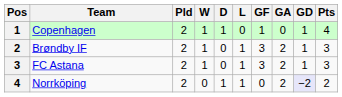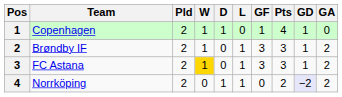columns swapped: GA <-> Pts
FC Astana | W: no background -> gold background
